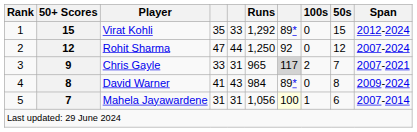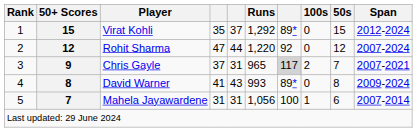Virat Kohli | column 5: 33 -> 37
Rohit Sharma | Runs: 1,250 -> 1,220
Chris Gayle | column 4: 33 -> 37
David Warner | Runs: 984 -> 993
Mahela Jayawardene | column 7: lightyellow background -> no background
